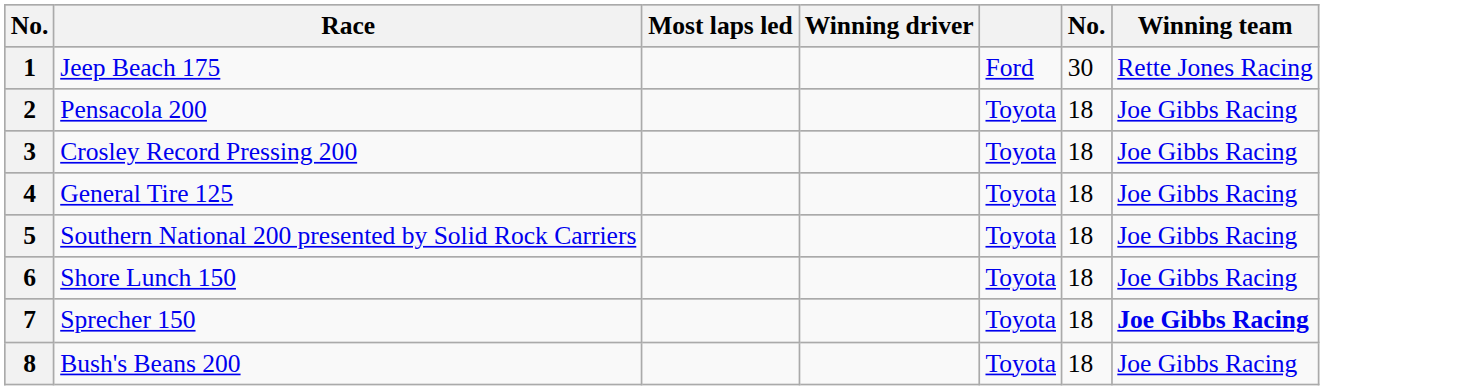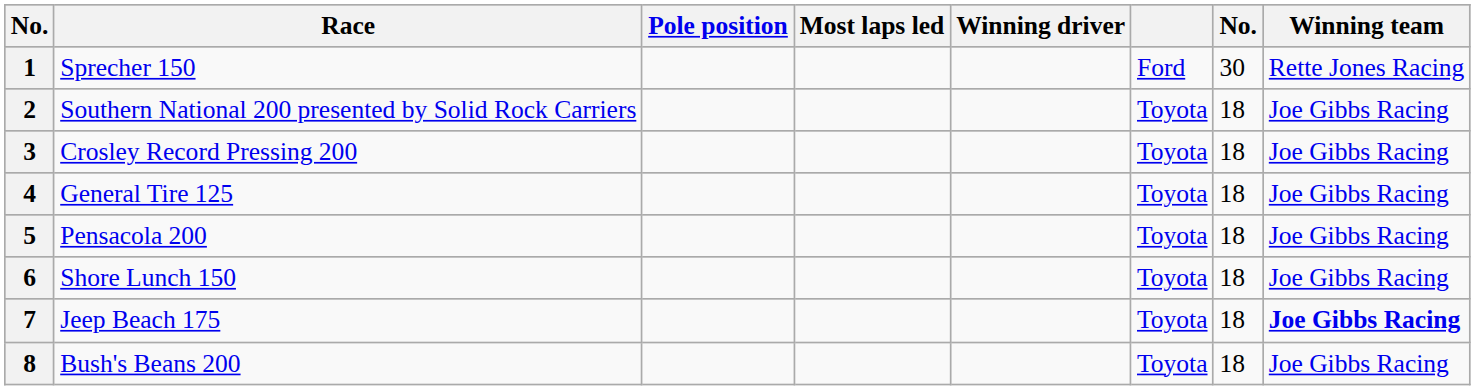+ column: Pole position
1 | Race: Jeep Beach 175 -> Sprecher 150
2 | Race: Pensacola 200 -> Southern National 200 presented by Solid Rock Carriers
5 | Race: Southern National 200 presented by Solid Rock Carriers -> Pensacola 200
7 | Race: Sprecher 150 -> Jeep Beach 175
